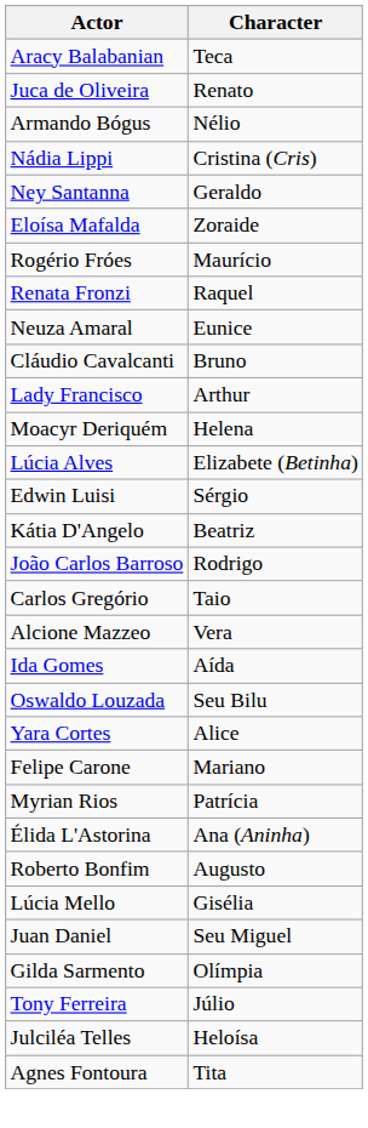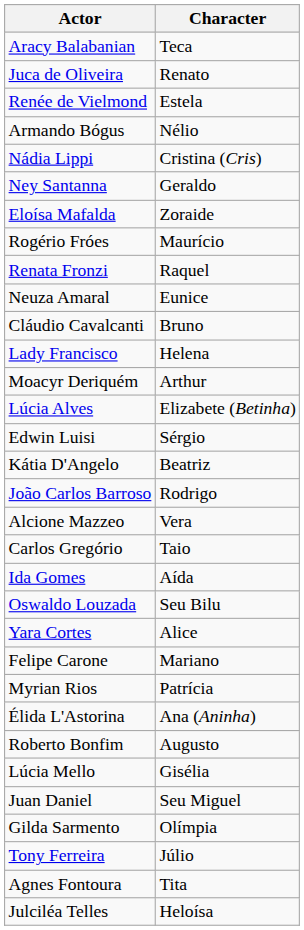+ row: Renée de Vielmond | Estela
Lady Francisco | Character: Arthur -> Helena
Moacyr Deriquém | Character: Helena -> Arthur
rows swapped: Alcione Mazzeo <-> Carlos Gregório
rows swapped: Julciléa Telles <-> Agnes Fontoura
